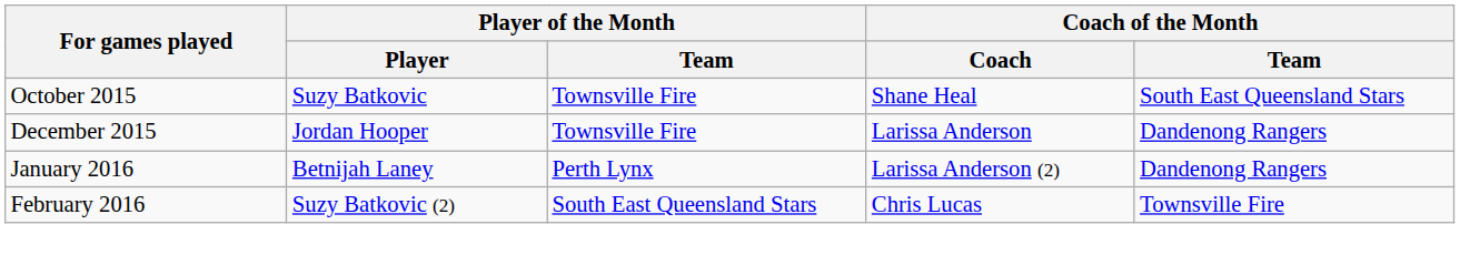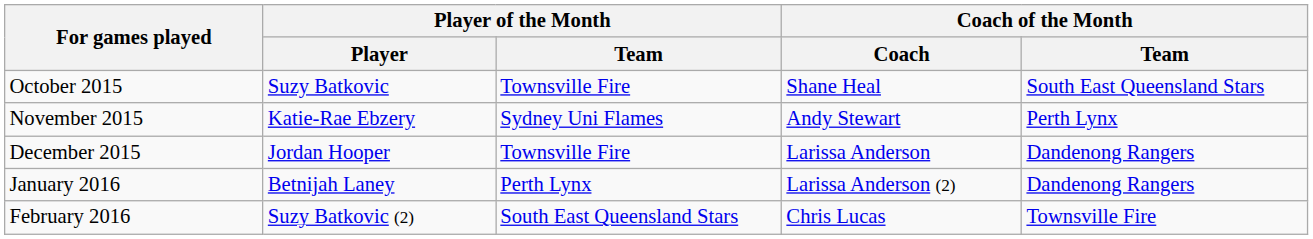+ row: November 2015 | Katie-Rae Ebzery | Sydney Uni Flames | Andy Stewart | Perth Lynx
